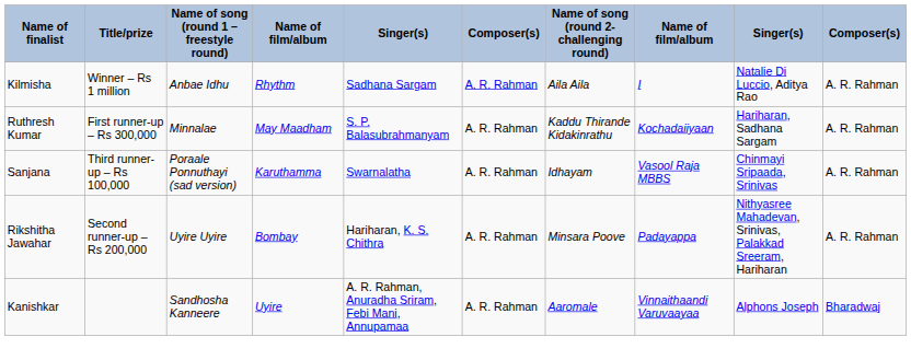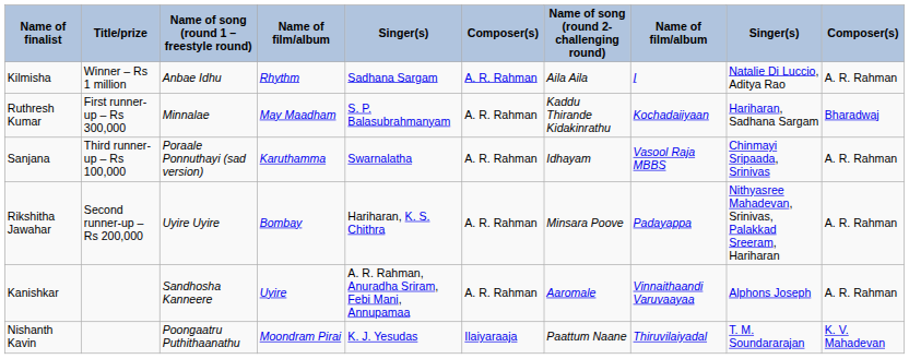Ruthresh Kumar | column 10: A. R. Rahman -> Bharadwaj
Kanishkar | column 10: Bharadwaj -> A. R. Rahman
+ row: Nishanth Kavin | Poongaatru Puthithaanathu | Moondram Pirai | K. J. Yesudas | Ilaiyaraaja | Paattum Naane | Thiruvilaiyadal | T. M. Soundararajan | K. V. Mahadevan
